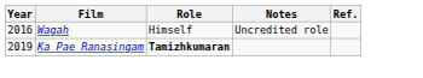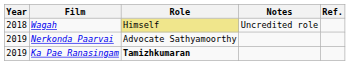Wagah | Year: 2016 -> 2018
Wagah | Role: no background -> khaki background
+ row: 2019 | Nerkonda Paarvai | Advocate Sathyamoorthy
